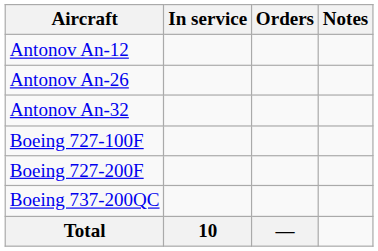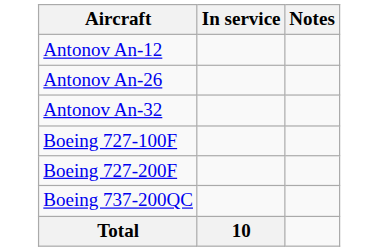- column: Orders | —
